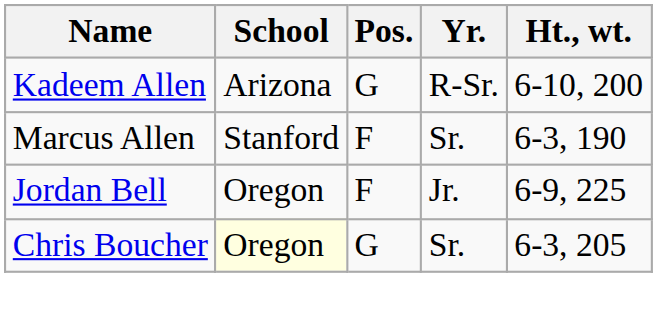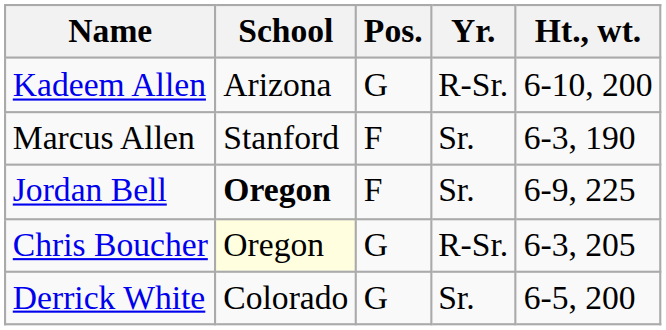Jordan Bell | School: normal -> bold
Jordan Bell | Yr.: Jr. -> Sr.
Chris Boucher | Yr.: Sr. -> R-Sr.
+ row: Derrick White | Colorado | G | Sr. | 6-5, 200
